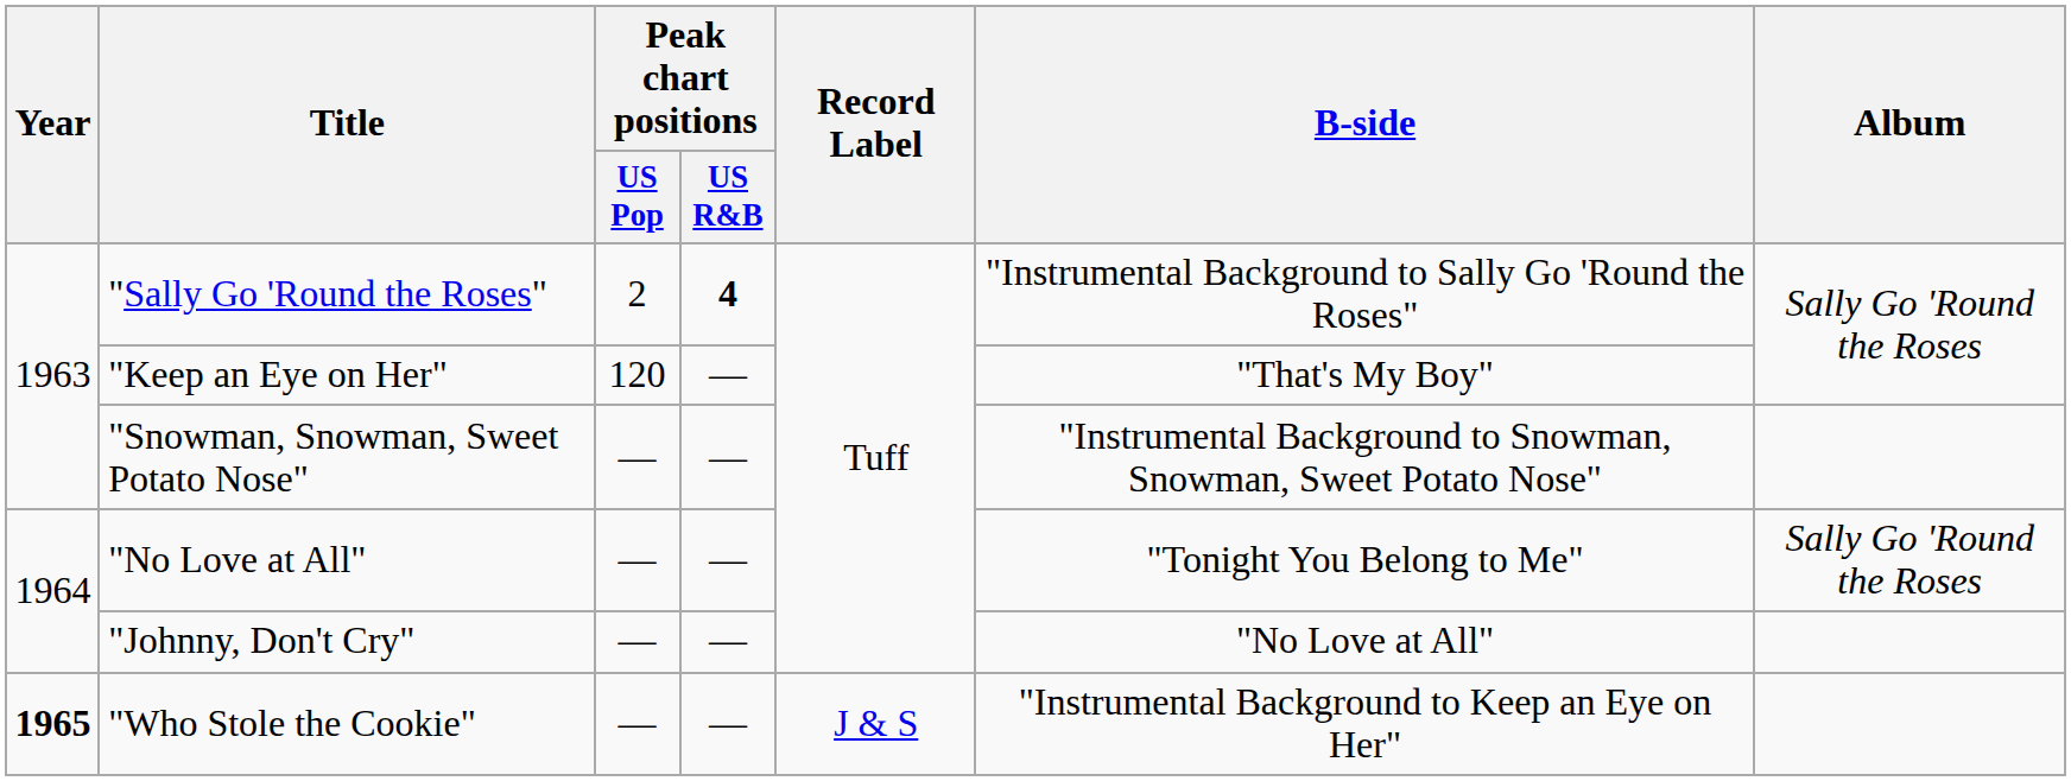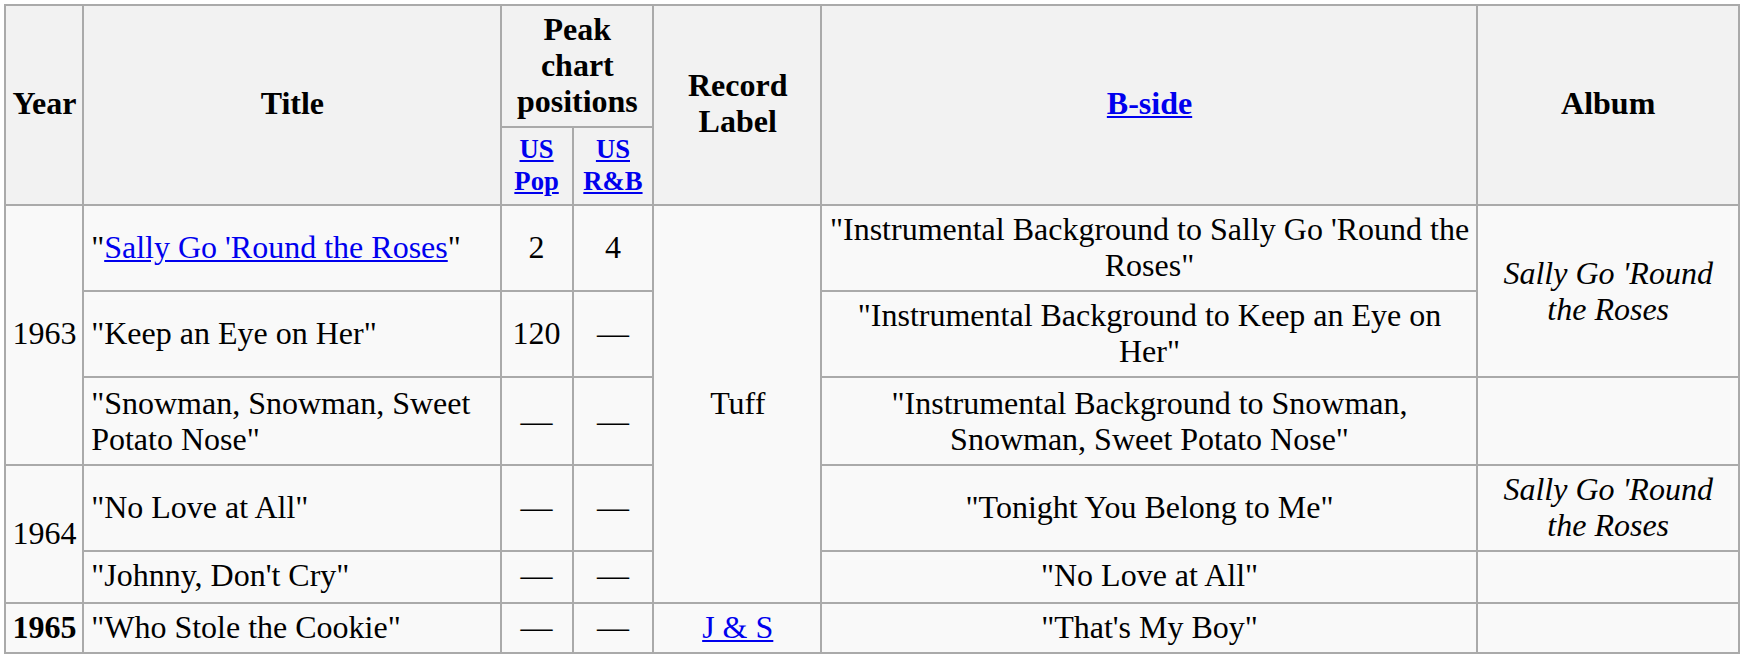"Sally Go 'Round the Roses" | Peak chart positions / US R&B: bold -> normal
"Keep an Eye on Her" | B-side: "That's My Boy" -> "Instrumental Background to Keep an Eye on Her"
"Who Stole the Cookie" | B-side: "Instrumental Background to Keep an Eye on Her" -> "That's My Boy"
